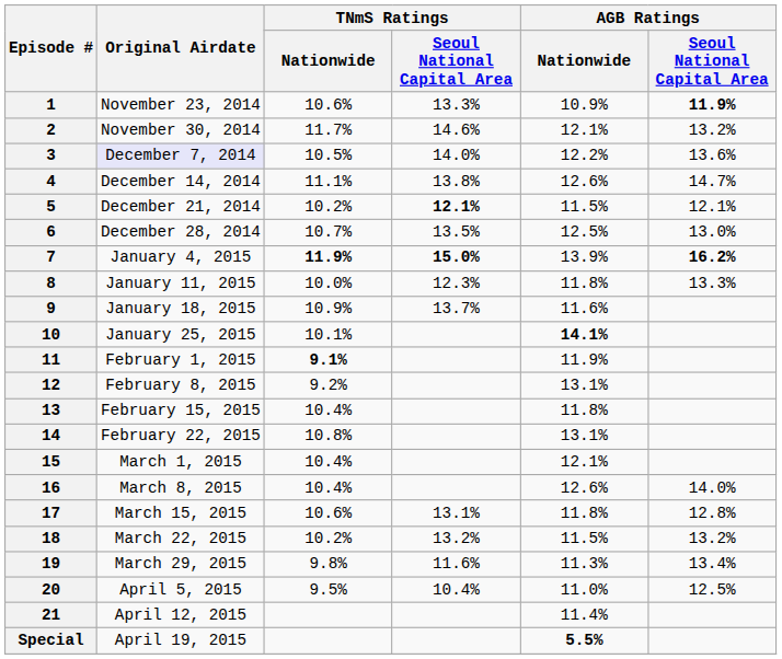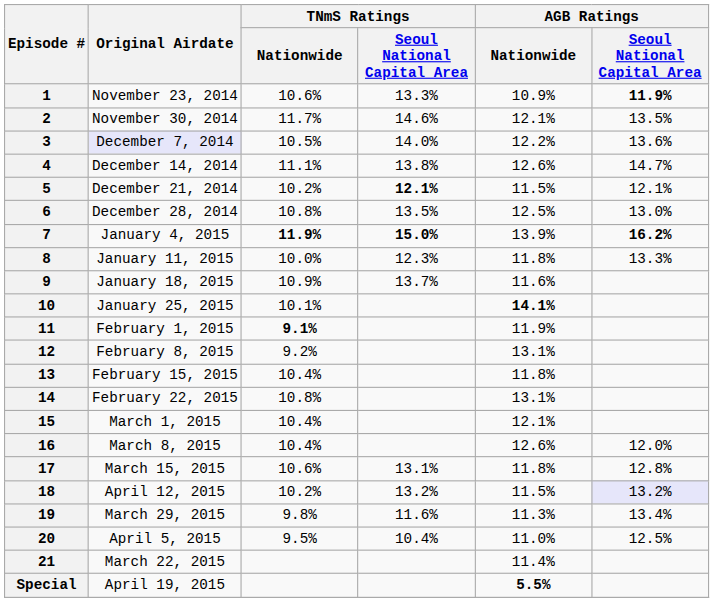2 | AGB Ratings / Seoul National Capital Area: 13.2% -> 13.5%
6 | TNmS Ratings / Nationwide: 10.7% -> 10.8%
16 | AGB Ratings / Seoul National Capital Area: 14.0% -> 12.0%
18 | Original Airdate: March 22, 2015 -> April 12, 2015
18 | AGB Ratings / Seoul National Capital Area: no background -> lavender background
21 | Original Airdate: April 12, 2015 -> March 22, 2015
